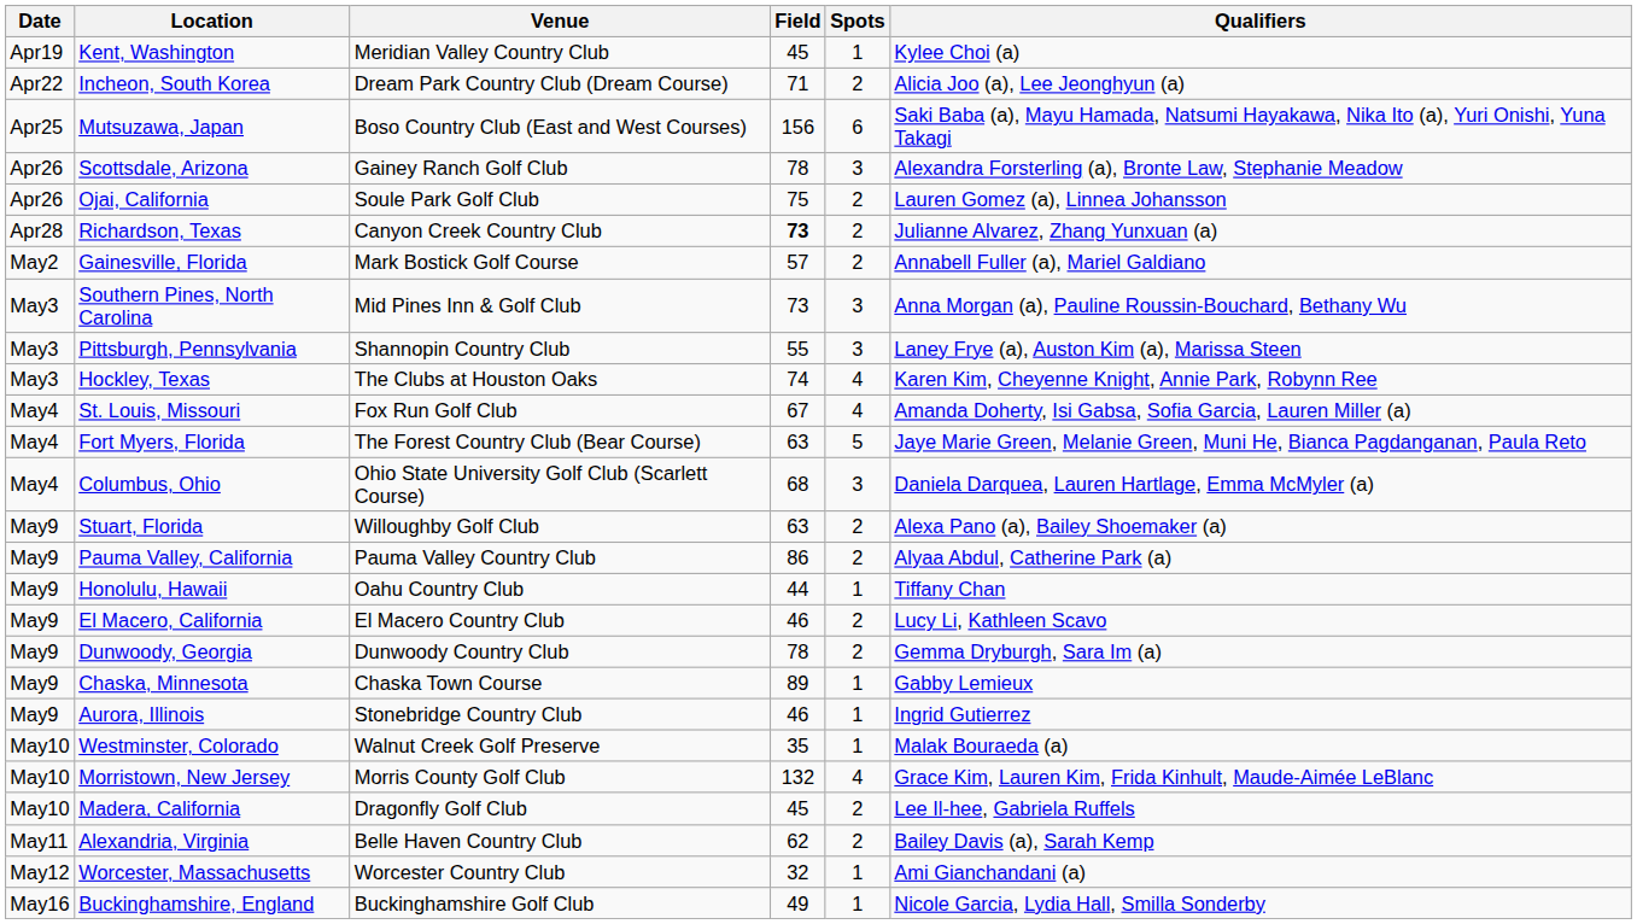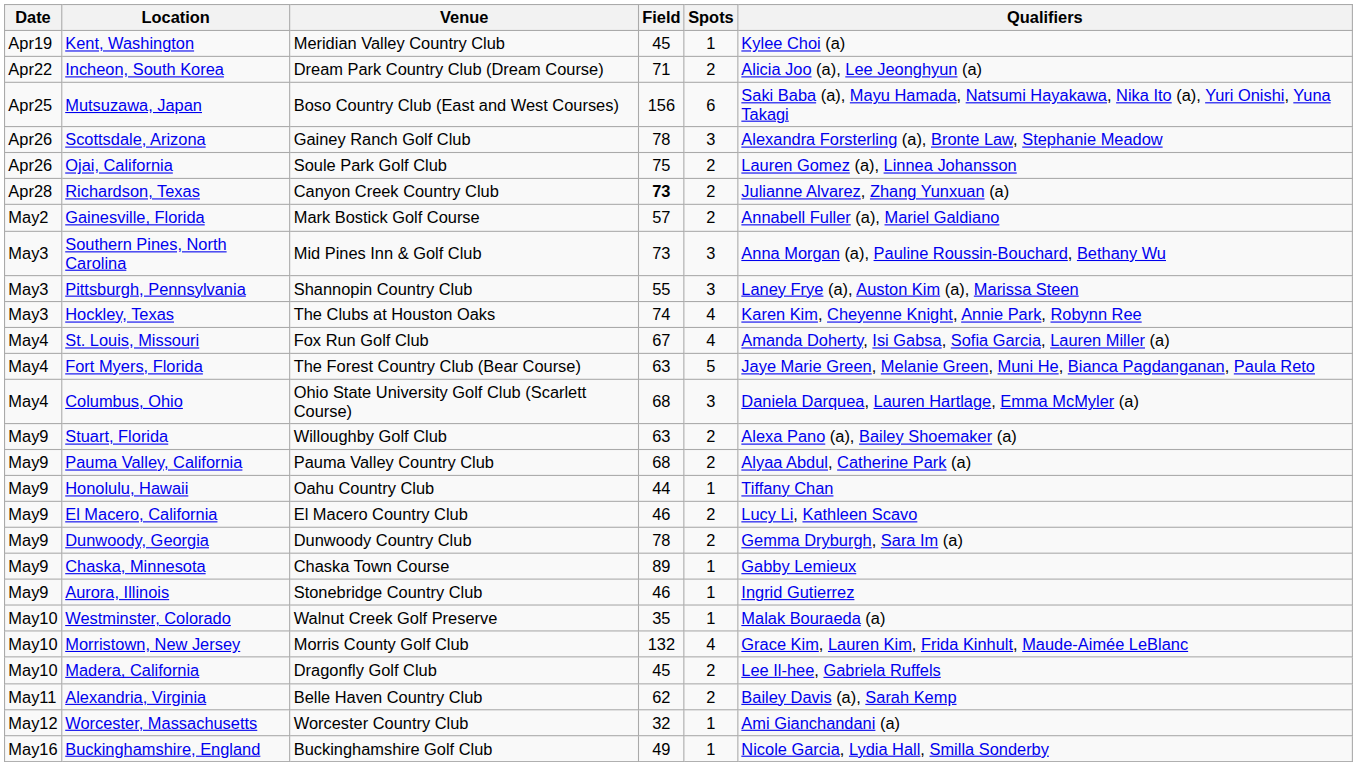Pauma Valley, California | Field: 86 -> 68
